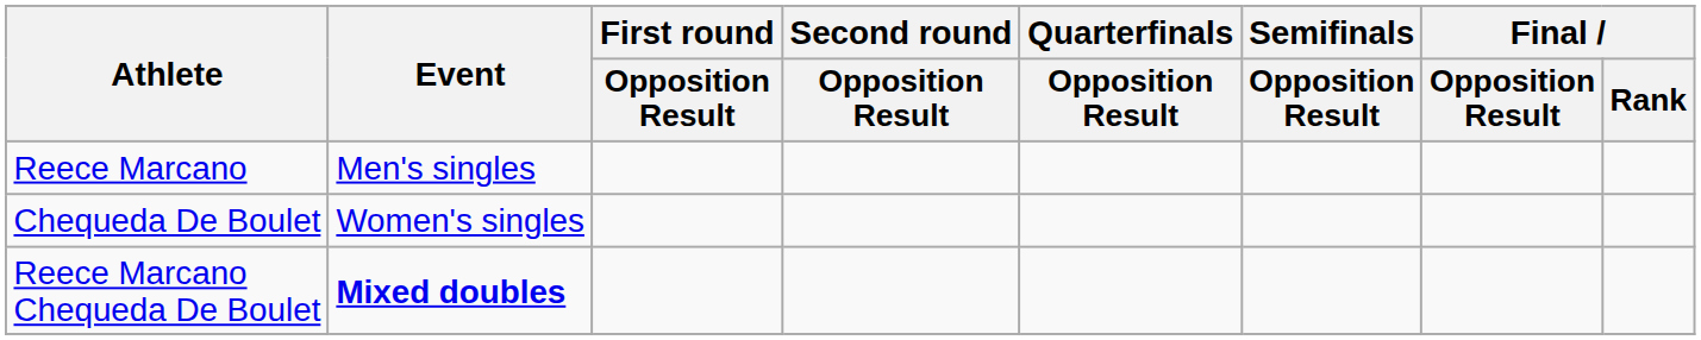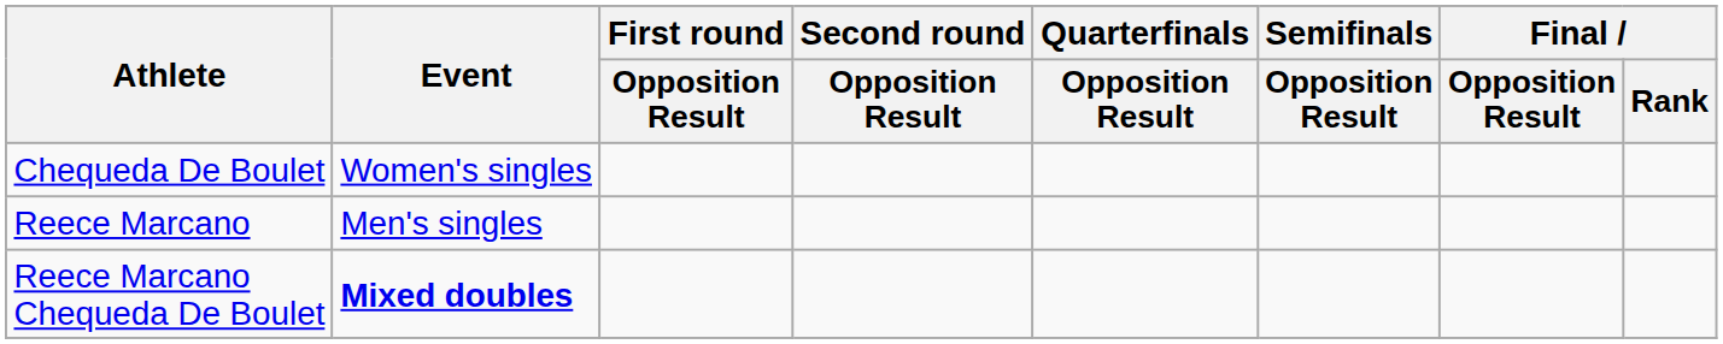rows swapped: Reece Marcano <-> Chequeda De Boulet
